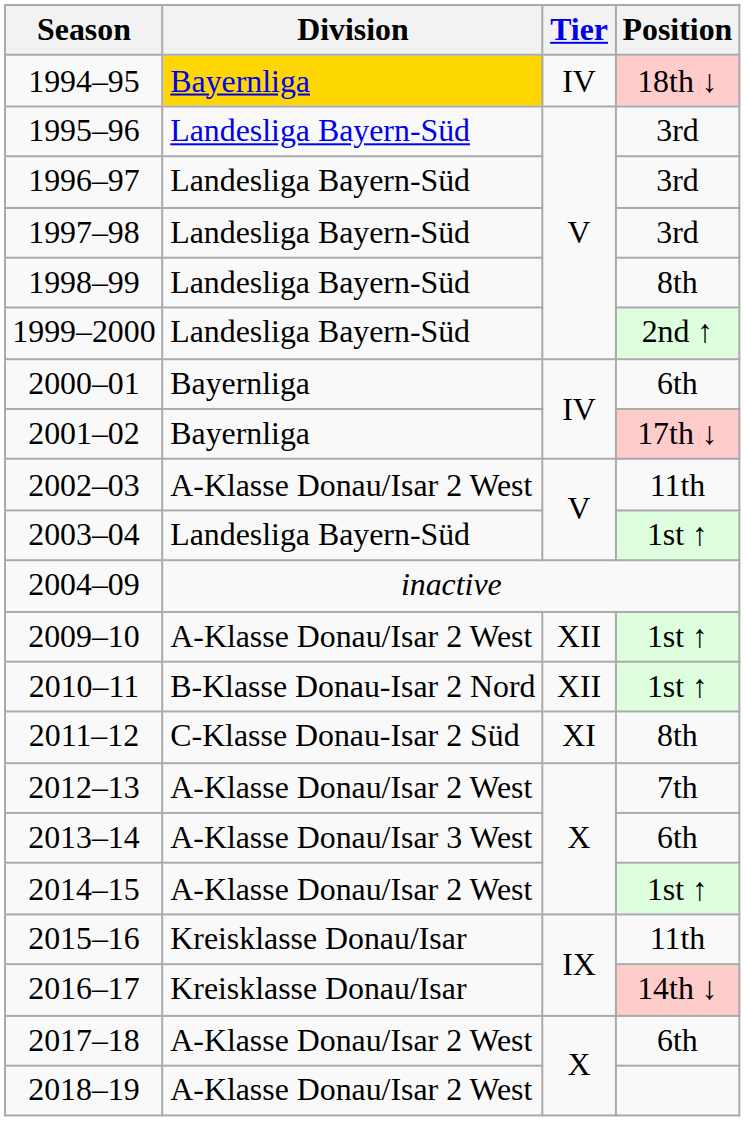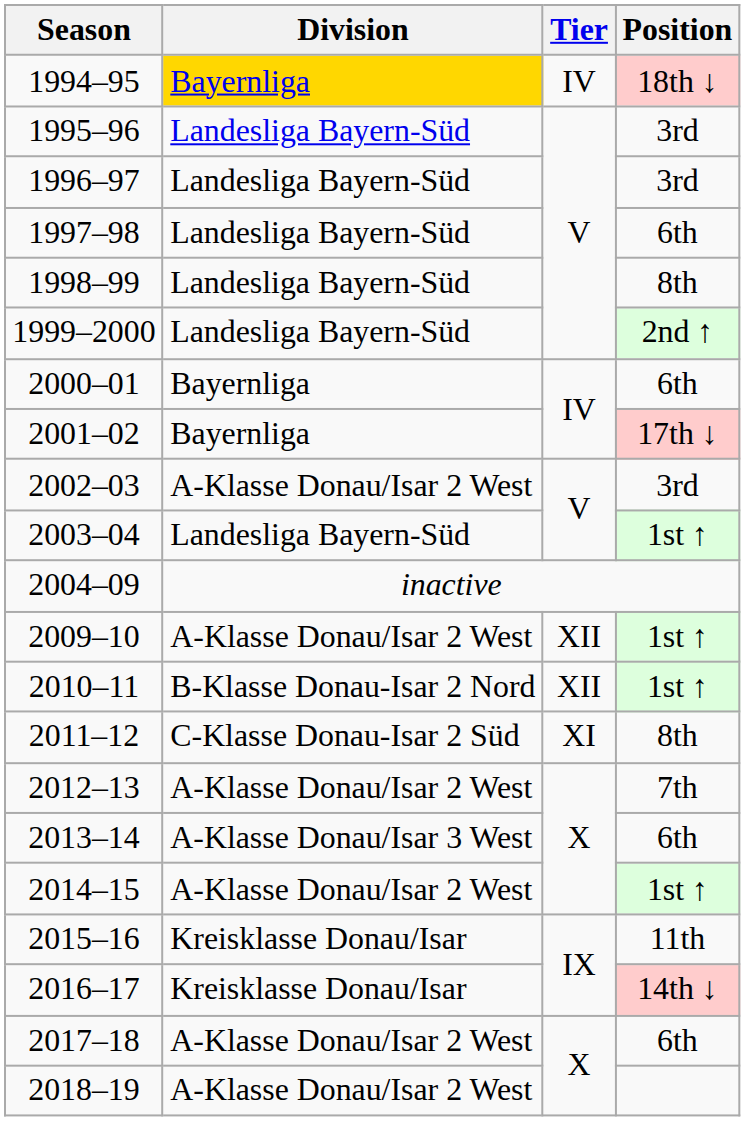1997–98 | Position: 3rd -> 6th
2002–03 | Position: 11th -> 3rd
